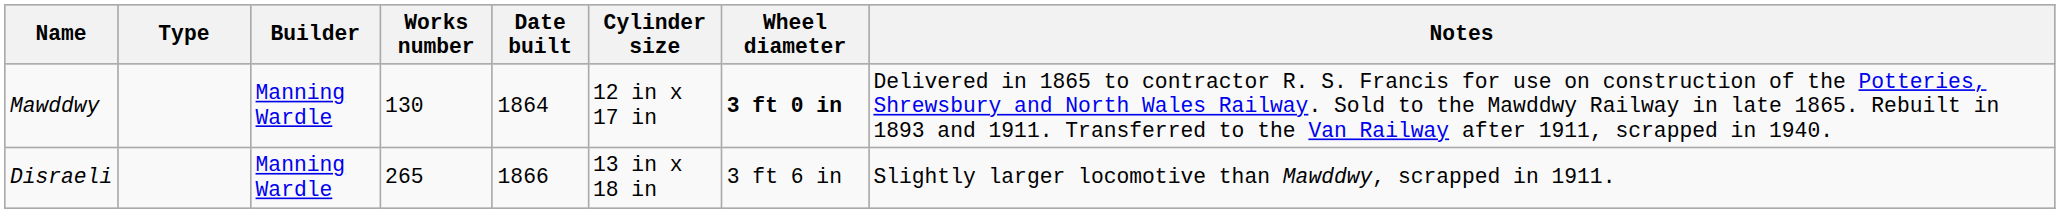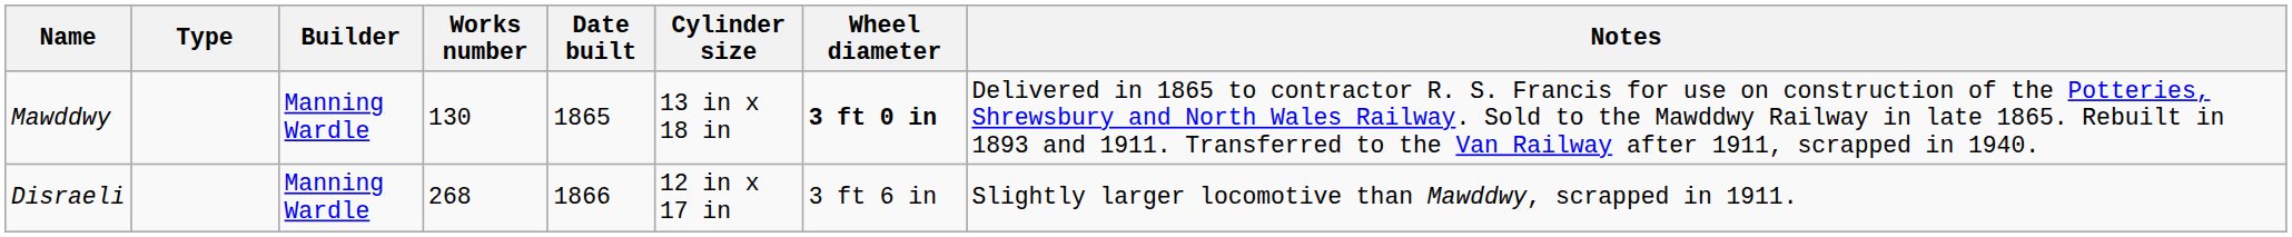Mawddwy | Date built: 1864 -> 1865
Mawddwy | Cylinder size: 12 in x 17 in -> 13 in x 18 in
Disraeli | Works number: 265 -> 268
Disraeli | Cylinder size: 13 in x 18 in -> 12 in x 17 in
